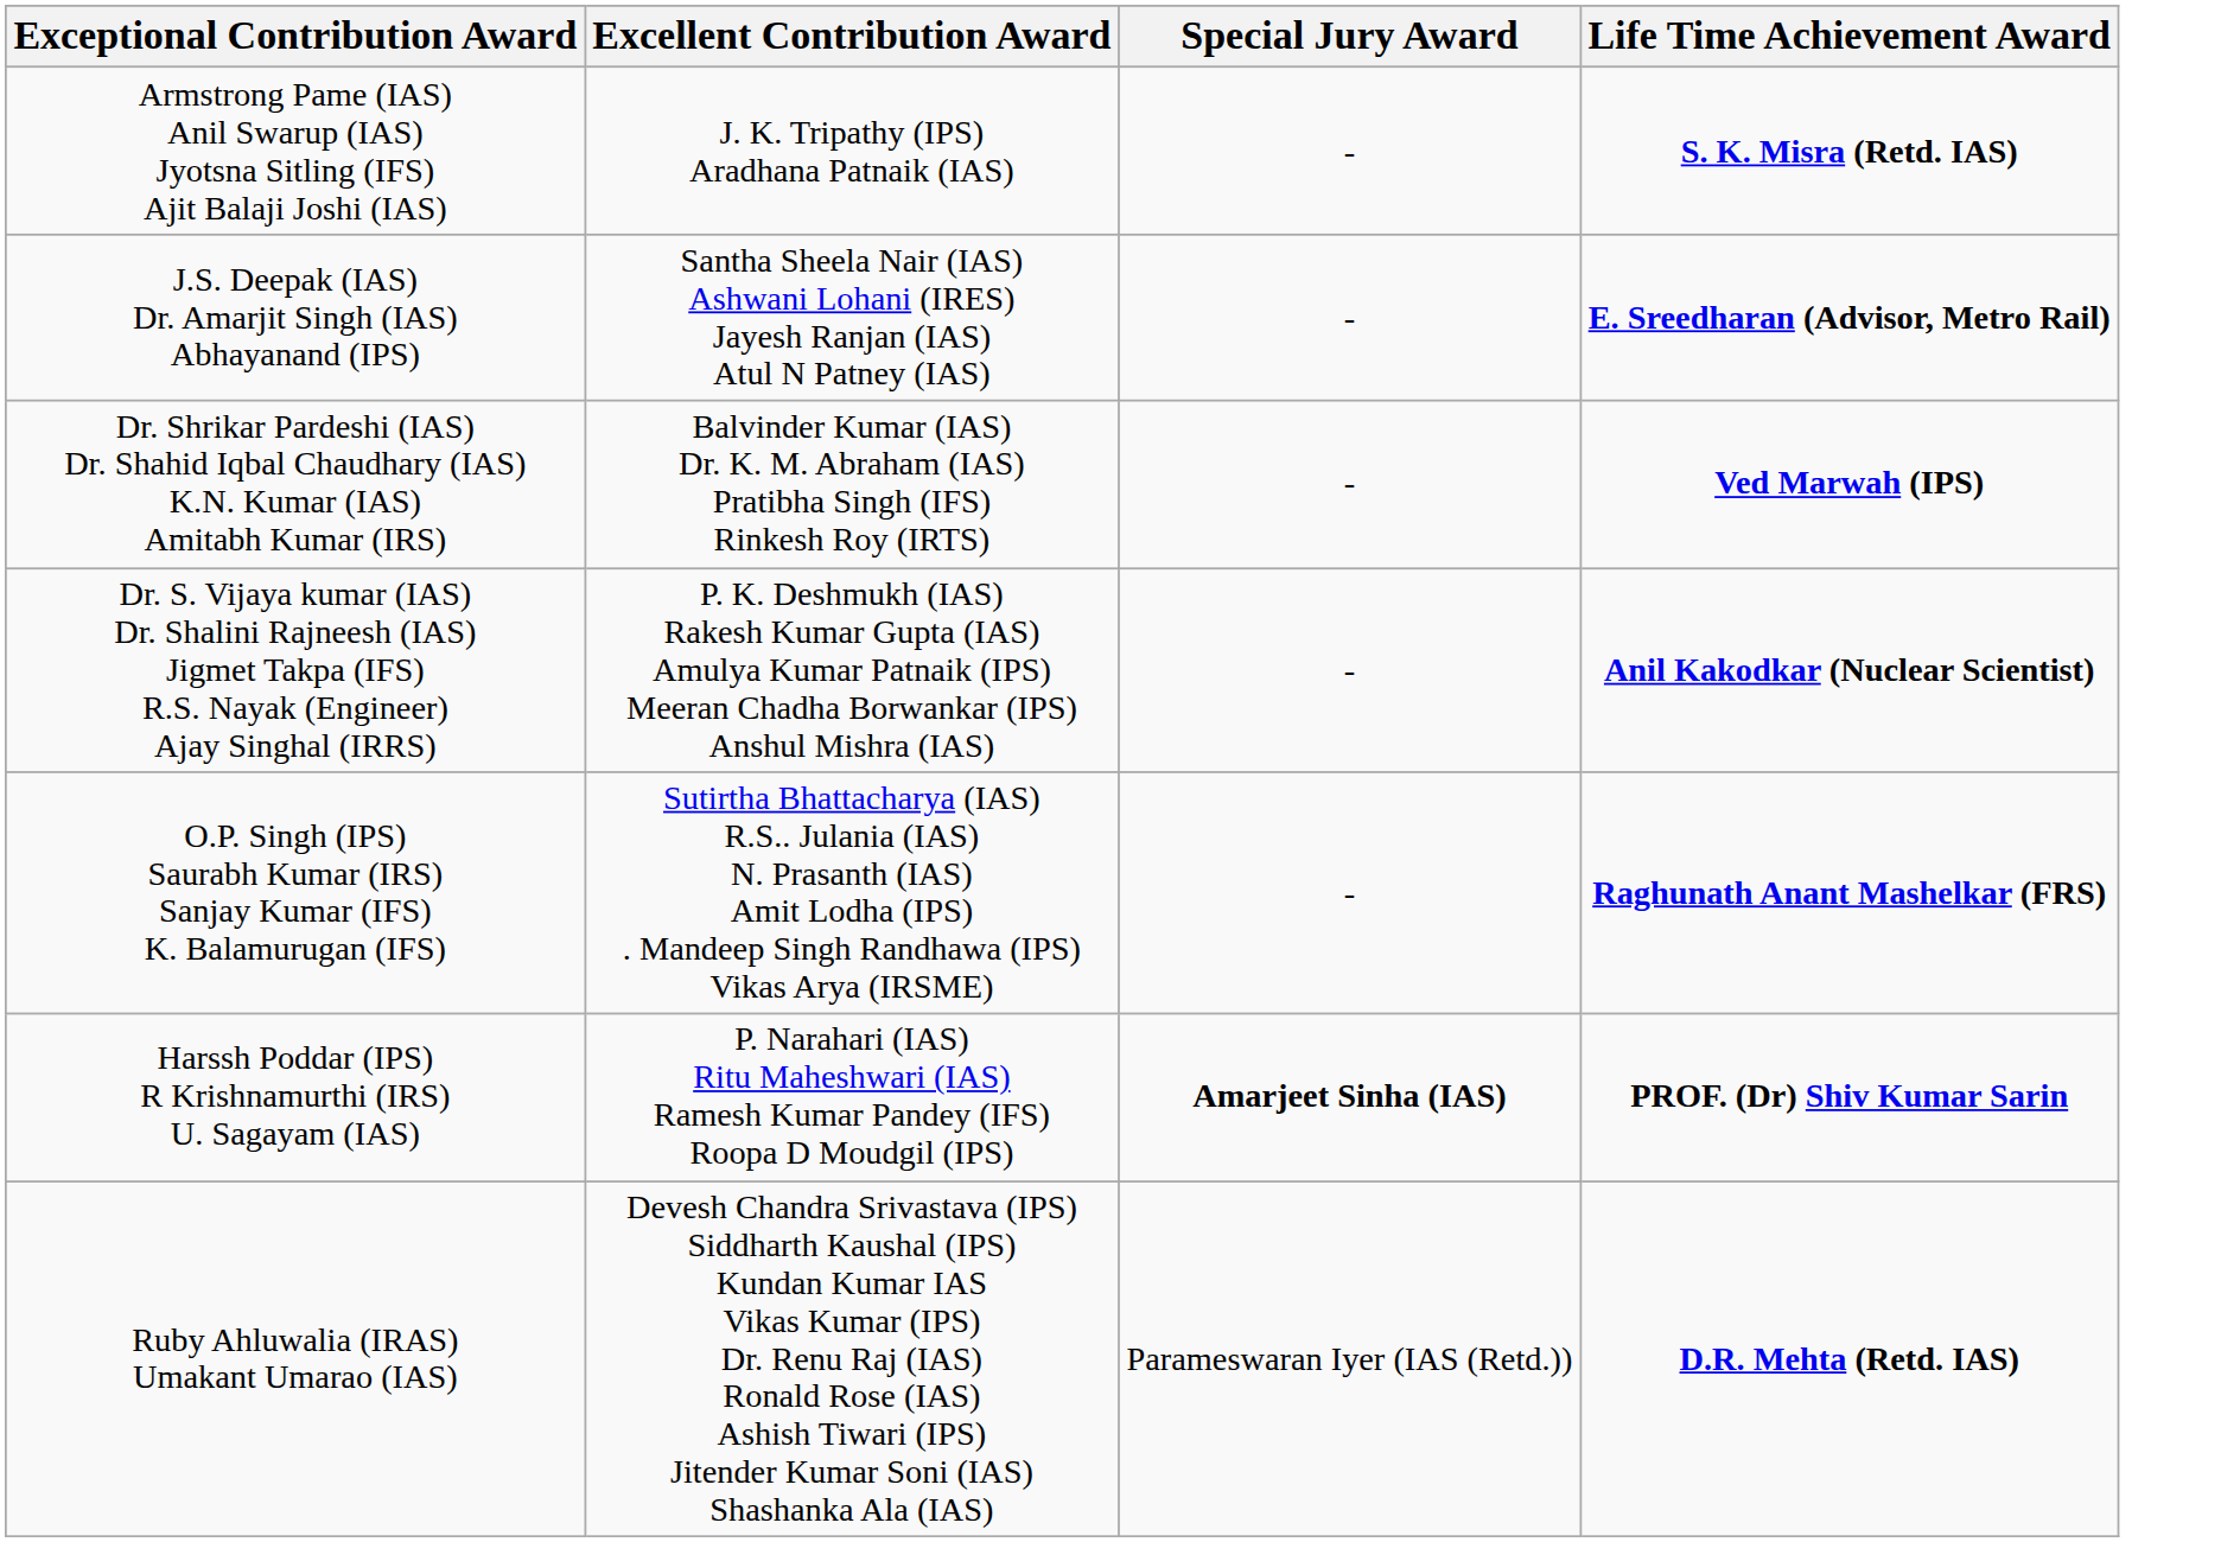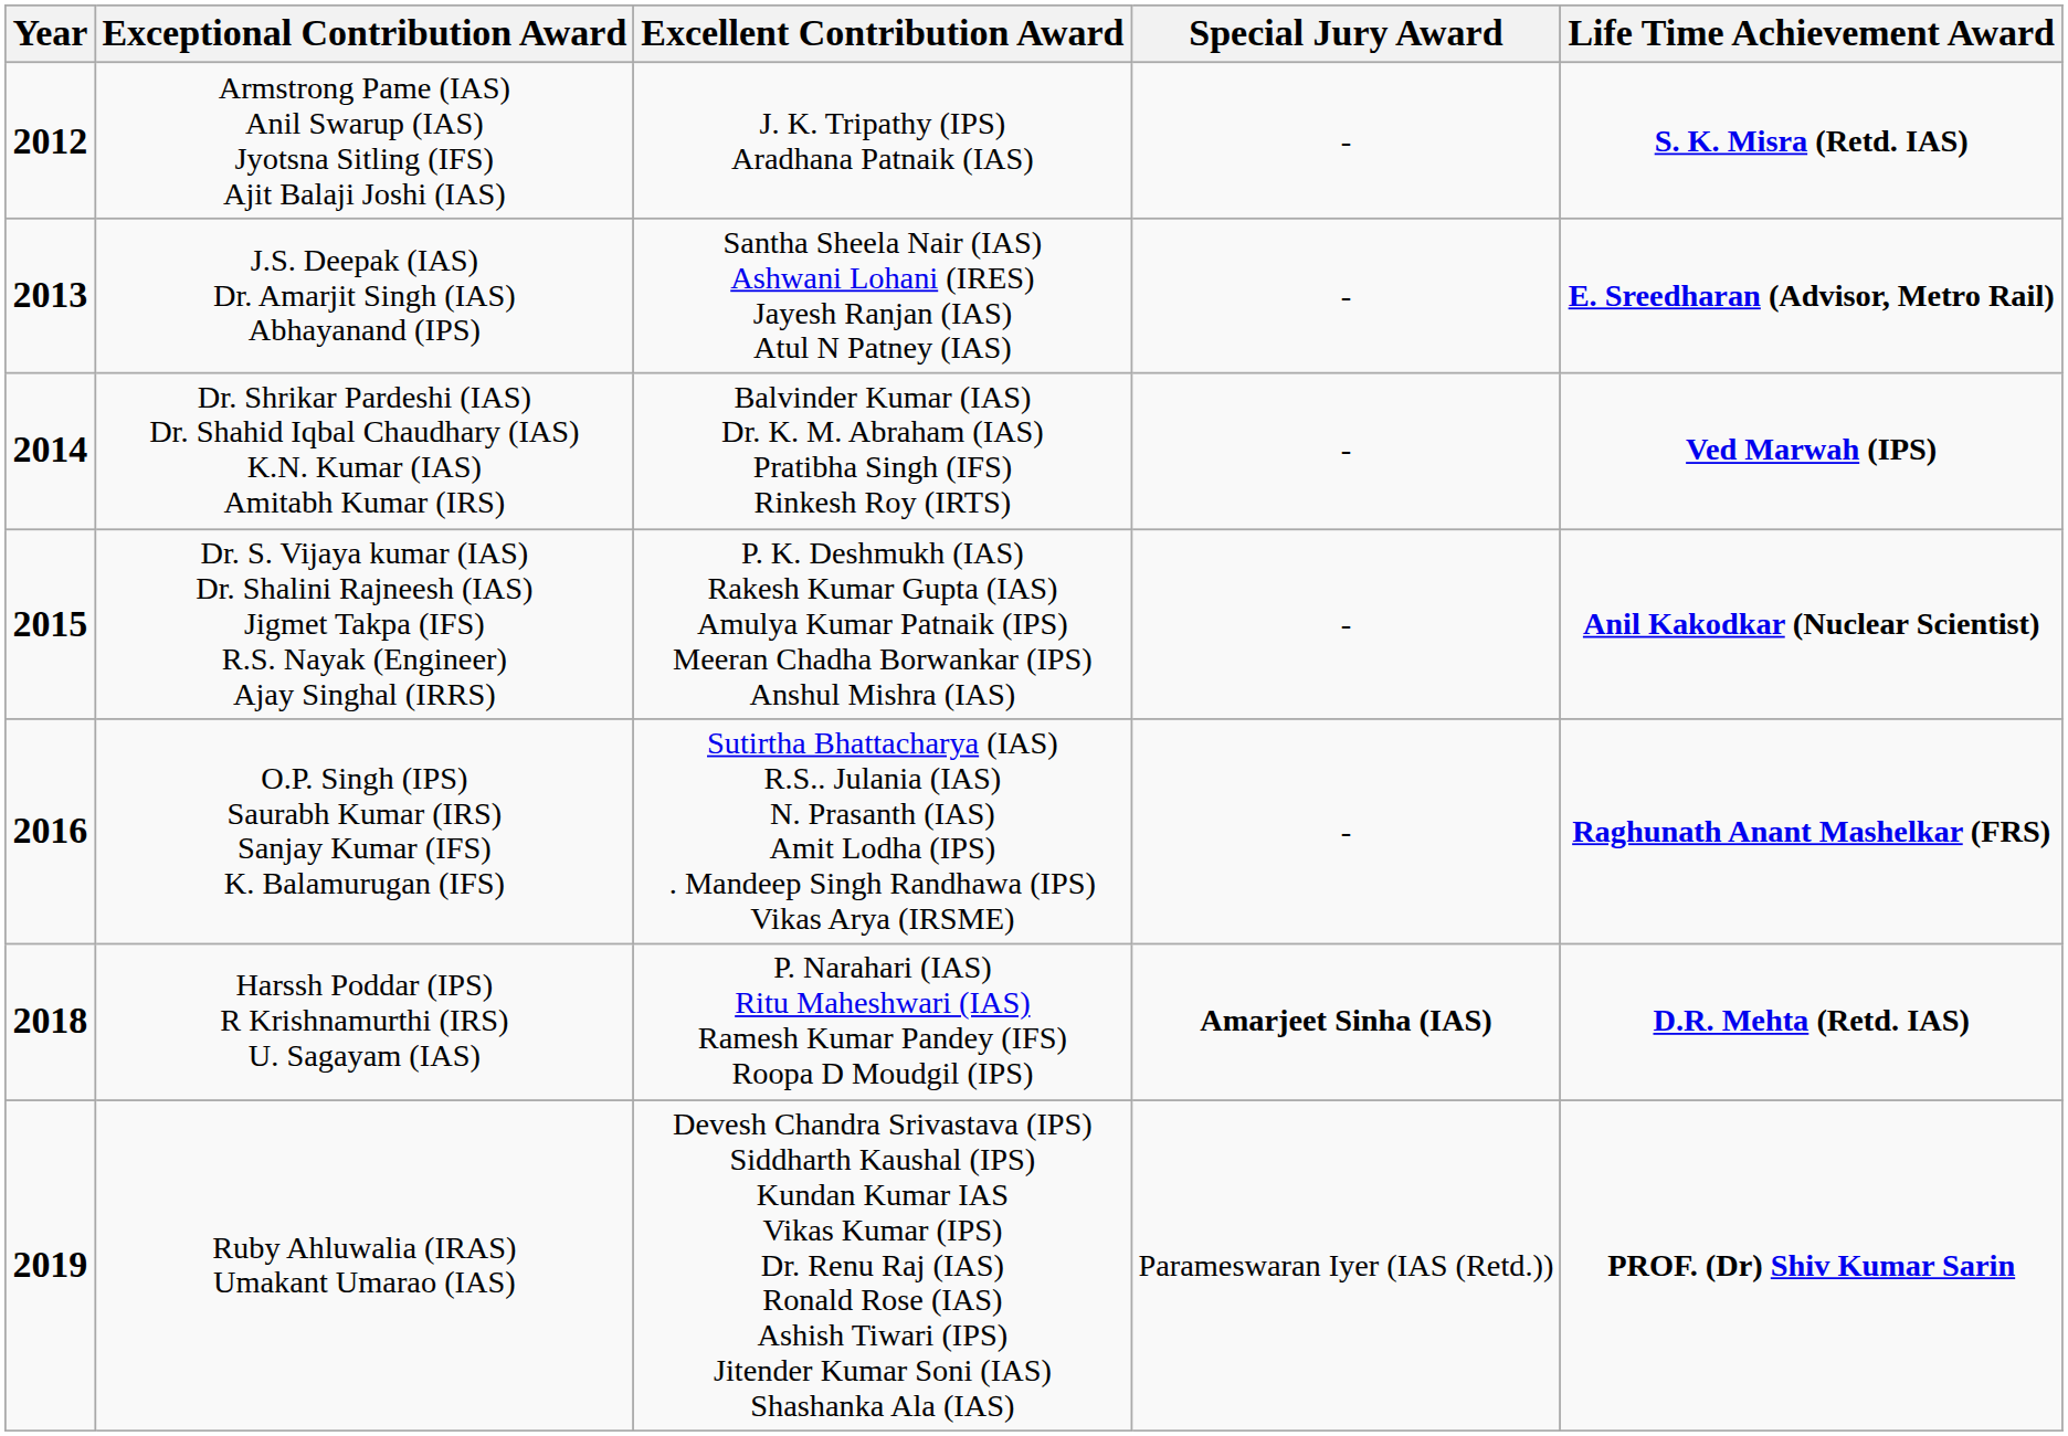+ column: Year | 2012 | 2013 | 2014 | 2015 | 2016 | 2018 | 2019
Harssh Poddar (IPS) R Krishnamurthi (IRS) U. Sagayam (IAS) | Life Time Achievement Award: PROF. (Dr) Shiv Kumar Sarin -> D.R. Mehta (Retd. IAS)
Ruby Ahluwalia (IRAS) Umakant Umarao (IAS) | Life Time Achievement Award: D.R. Mehta (Retd. IAS) -> PROF. (Dr) Shiv Kumar Sarin
